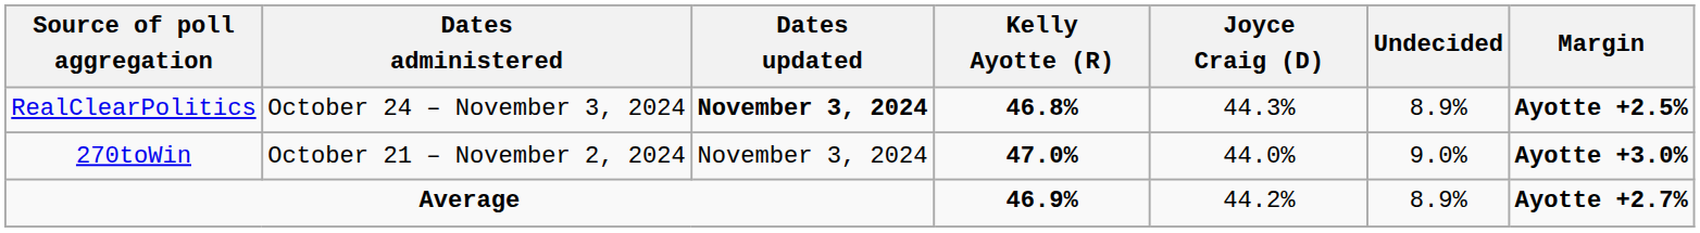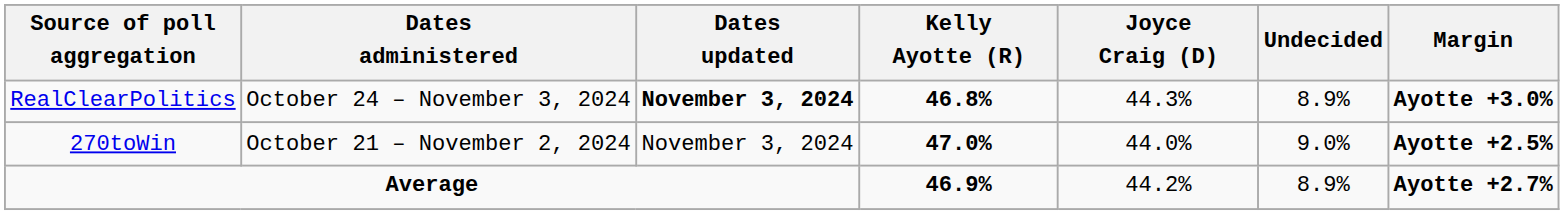RealClearPolitics | Margin: Ayotte +2.5% -> Ayotte +3.0%
270toWin | Margin: Ayotte +3.0% -> Ayotte +2.5%
